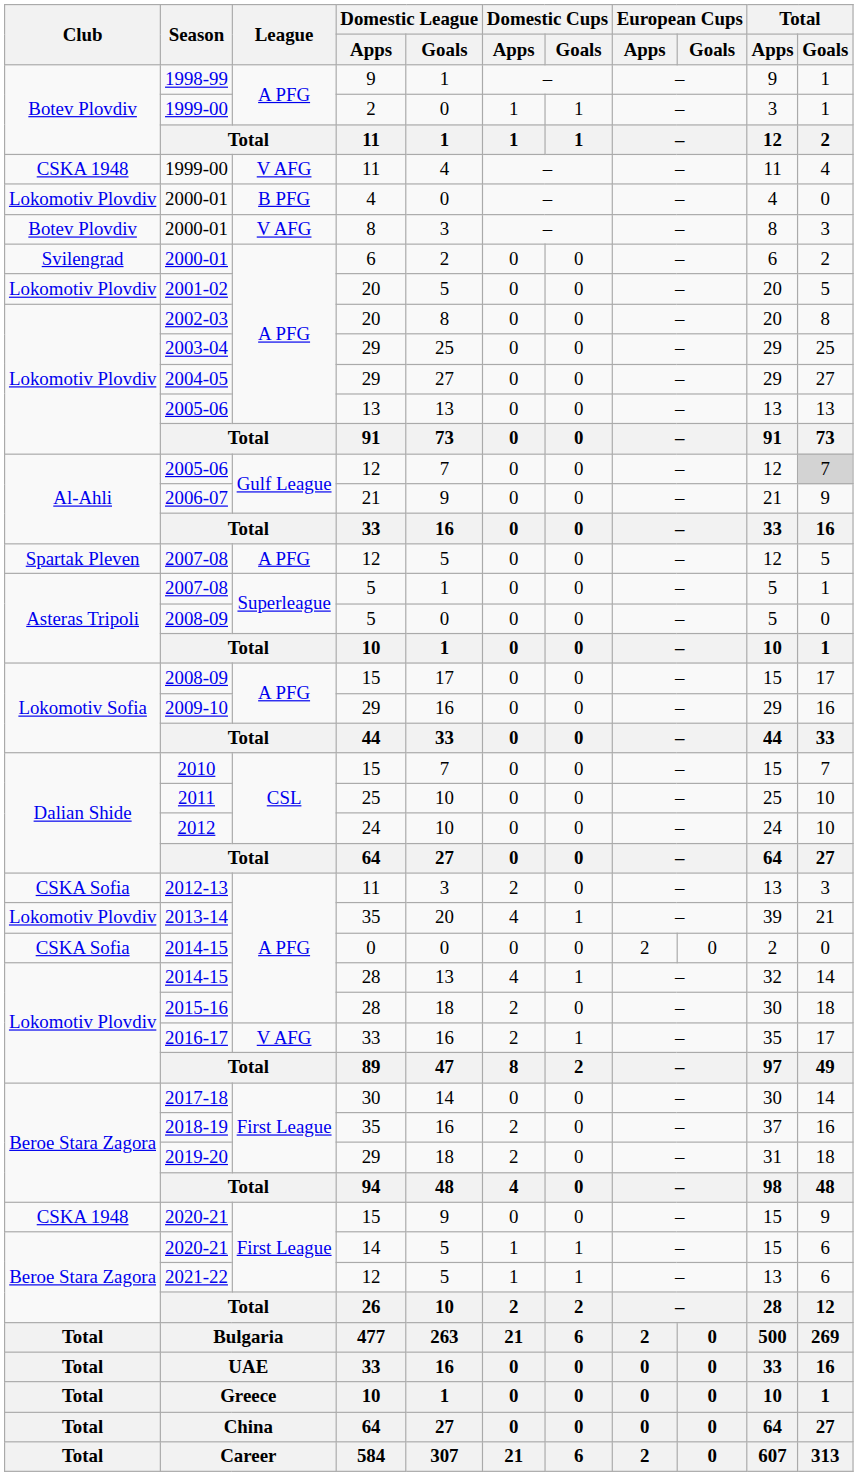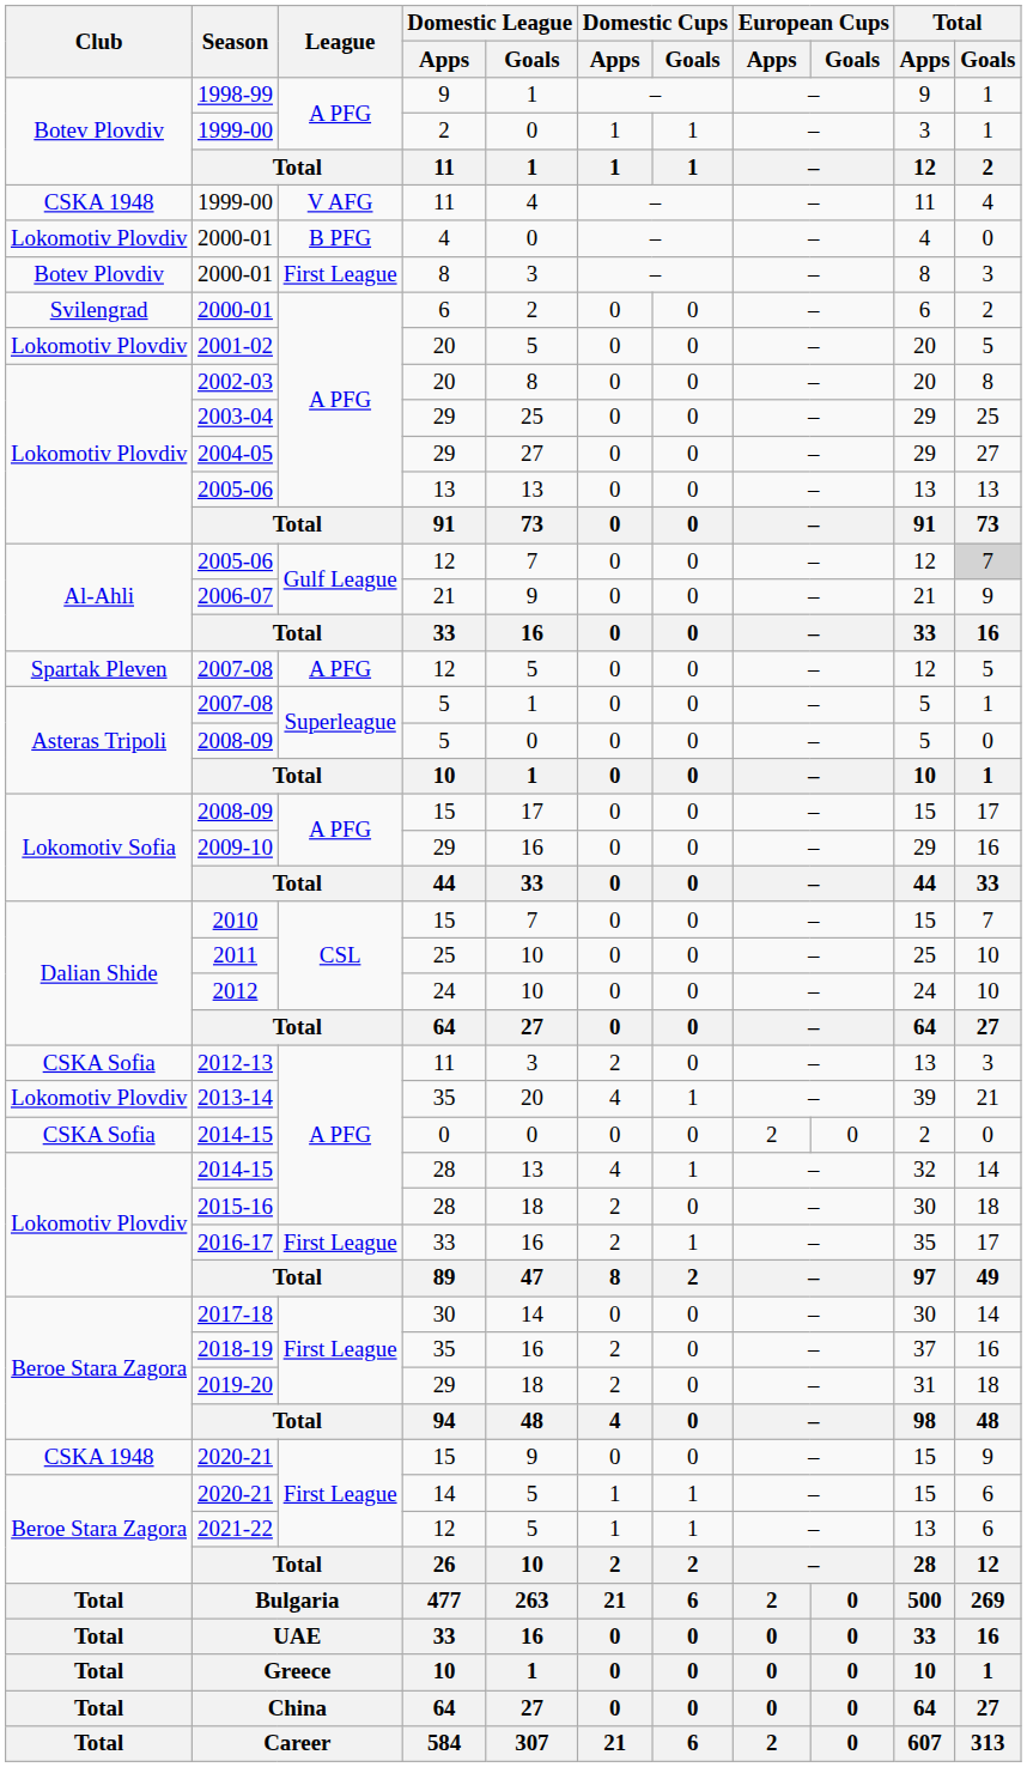2000-01 / 8 | League: V AFG -> First League
2016-17 | League: V AFG -> First League
